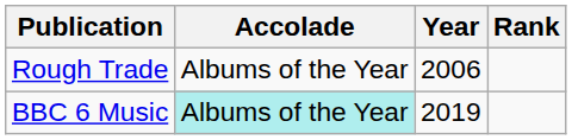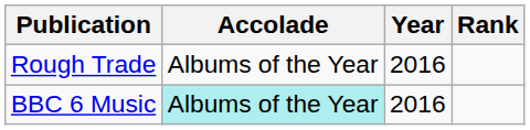Rough Trade | Year: 2006 -> 2016
BBC 6 Music | Year: 2019 -> 2016
